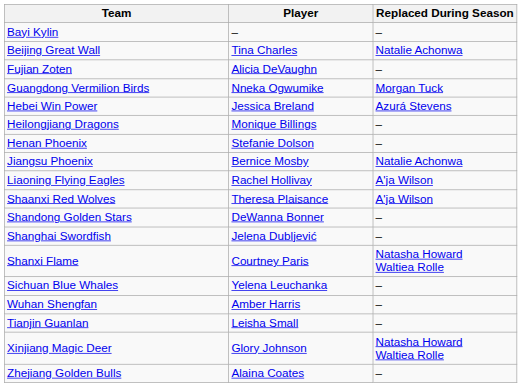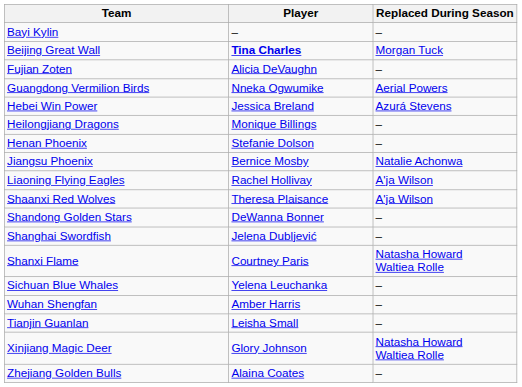Beijing Great Wall | Player: normal -> bold
Beijing Great Wall | Replaced During Season: Natalie Achonwa -> Morgan Tuck
Guangdong Vermilion Birds | Replaced During Season: Morgan Tuck -> Aerial Powers
